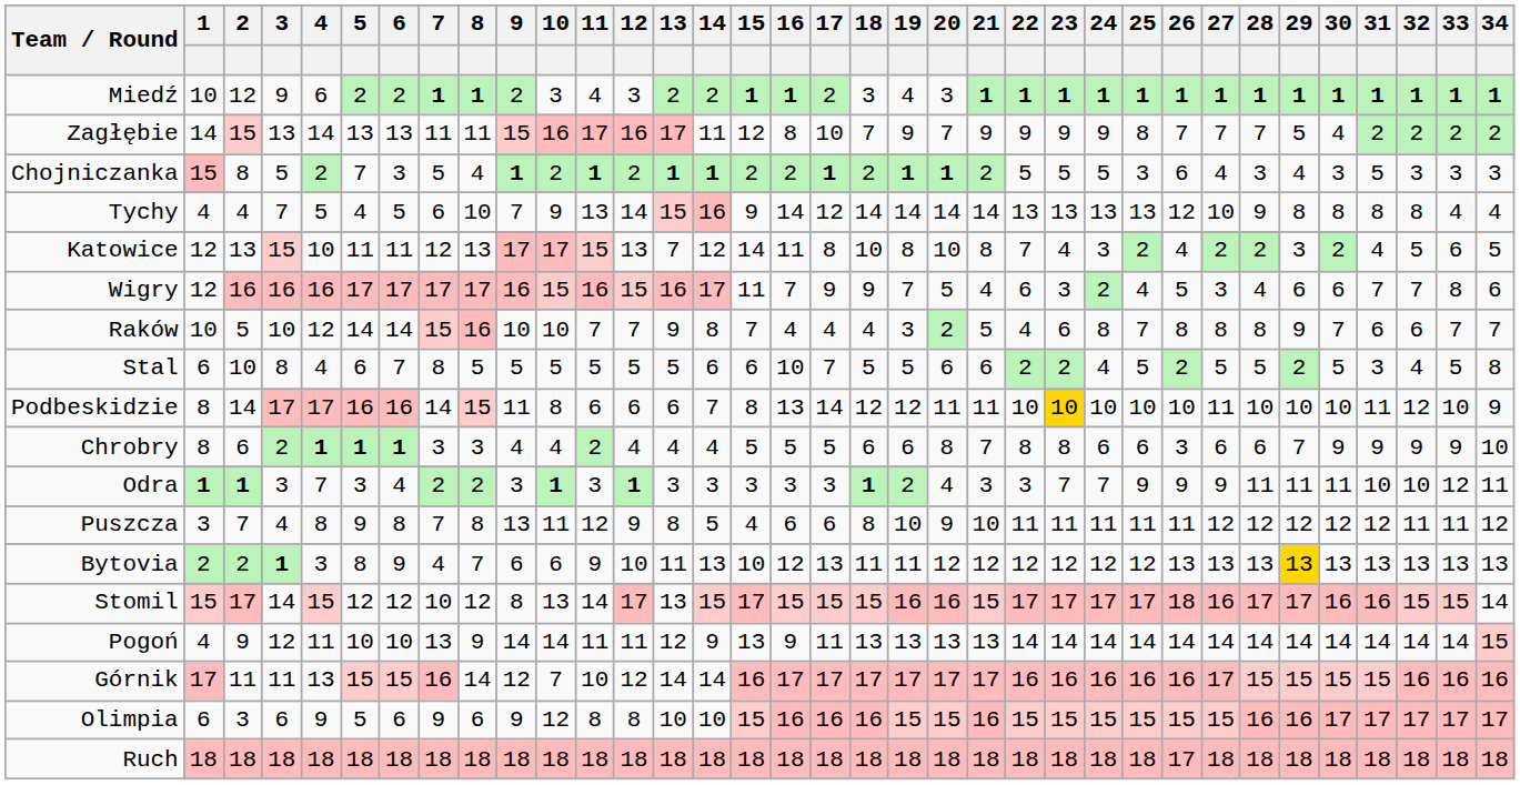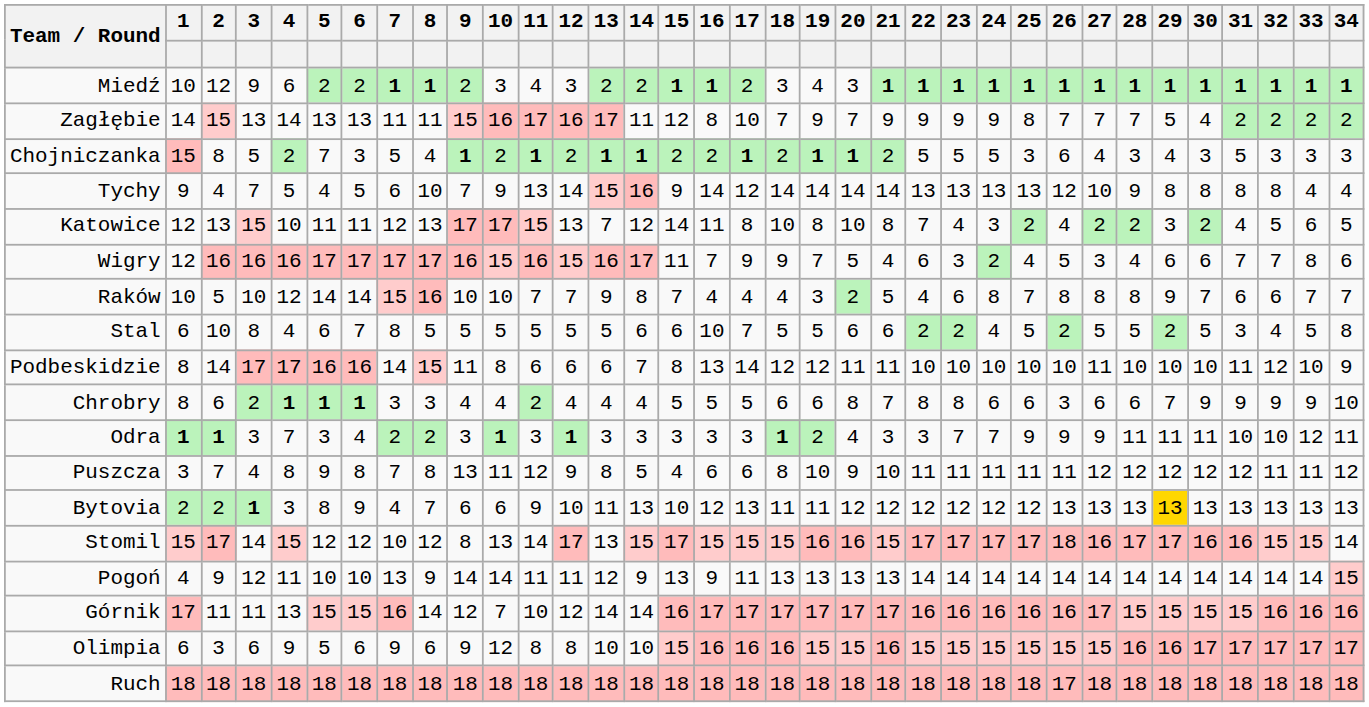Tychy | 1: 4 -> 9
Podbeskidzie | 23: gold background -> no background
